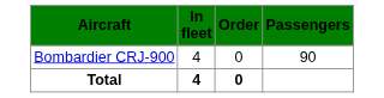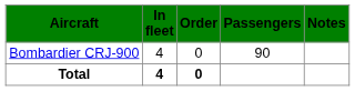+ column: Notes
